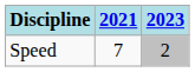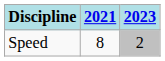Speed | 2021: 7 -> 8
